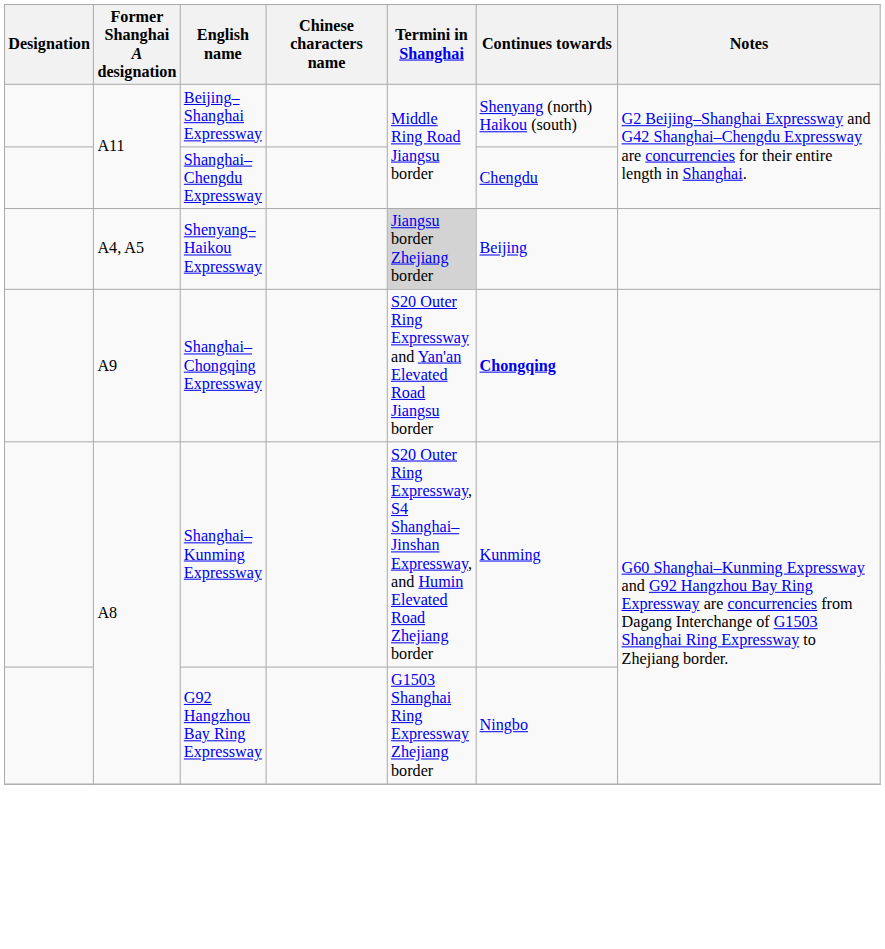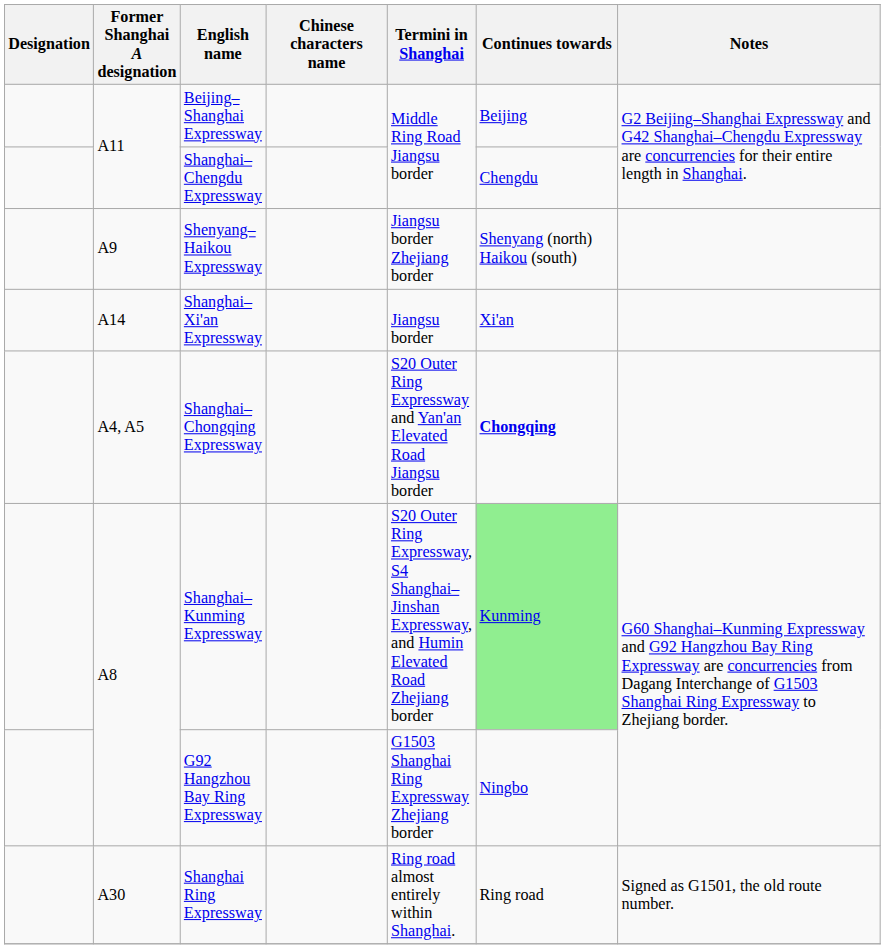Beijing–Shanghai Expressway | Continues towards: Shenyang (north) Haikou (south) -> Beijing
Shenyang–Haikou Expressway | Former Shanghai A designation: A4, A5 -> A9
Shenyang–Haikou Expressway | Termini in Shanghai: lightgrey background -> no background
Shenyang–Haikou Expressway | Continues towards: Beijing -> Shenyang (north) Haikou (south)
+ row: A14 | Shanghai–Xi'an Expressway | Jiangsu border | Xi'an
Shanghai–Chongqing Expressway | Former Shanghai A designation: A9 -> A4, A5
Shanghai–Kunming Expressway | Continues towards: no background -> lightgreen background
+ row: A30 | Shanghai Ring Expressway | Ring road almost entirely within Shanghai. | Ring road | Signed as G1501, the old route number.
